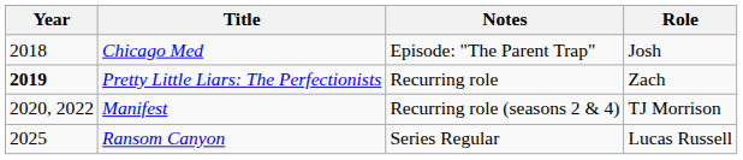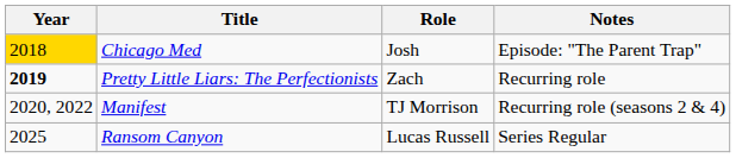columns swapped: Role <-> Notes
Chicago Med | Year: no background -> gold background
